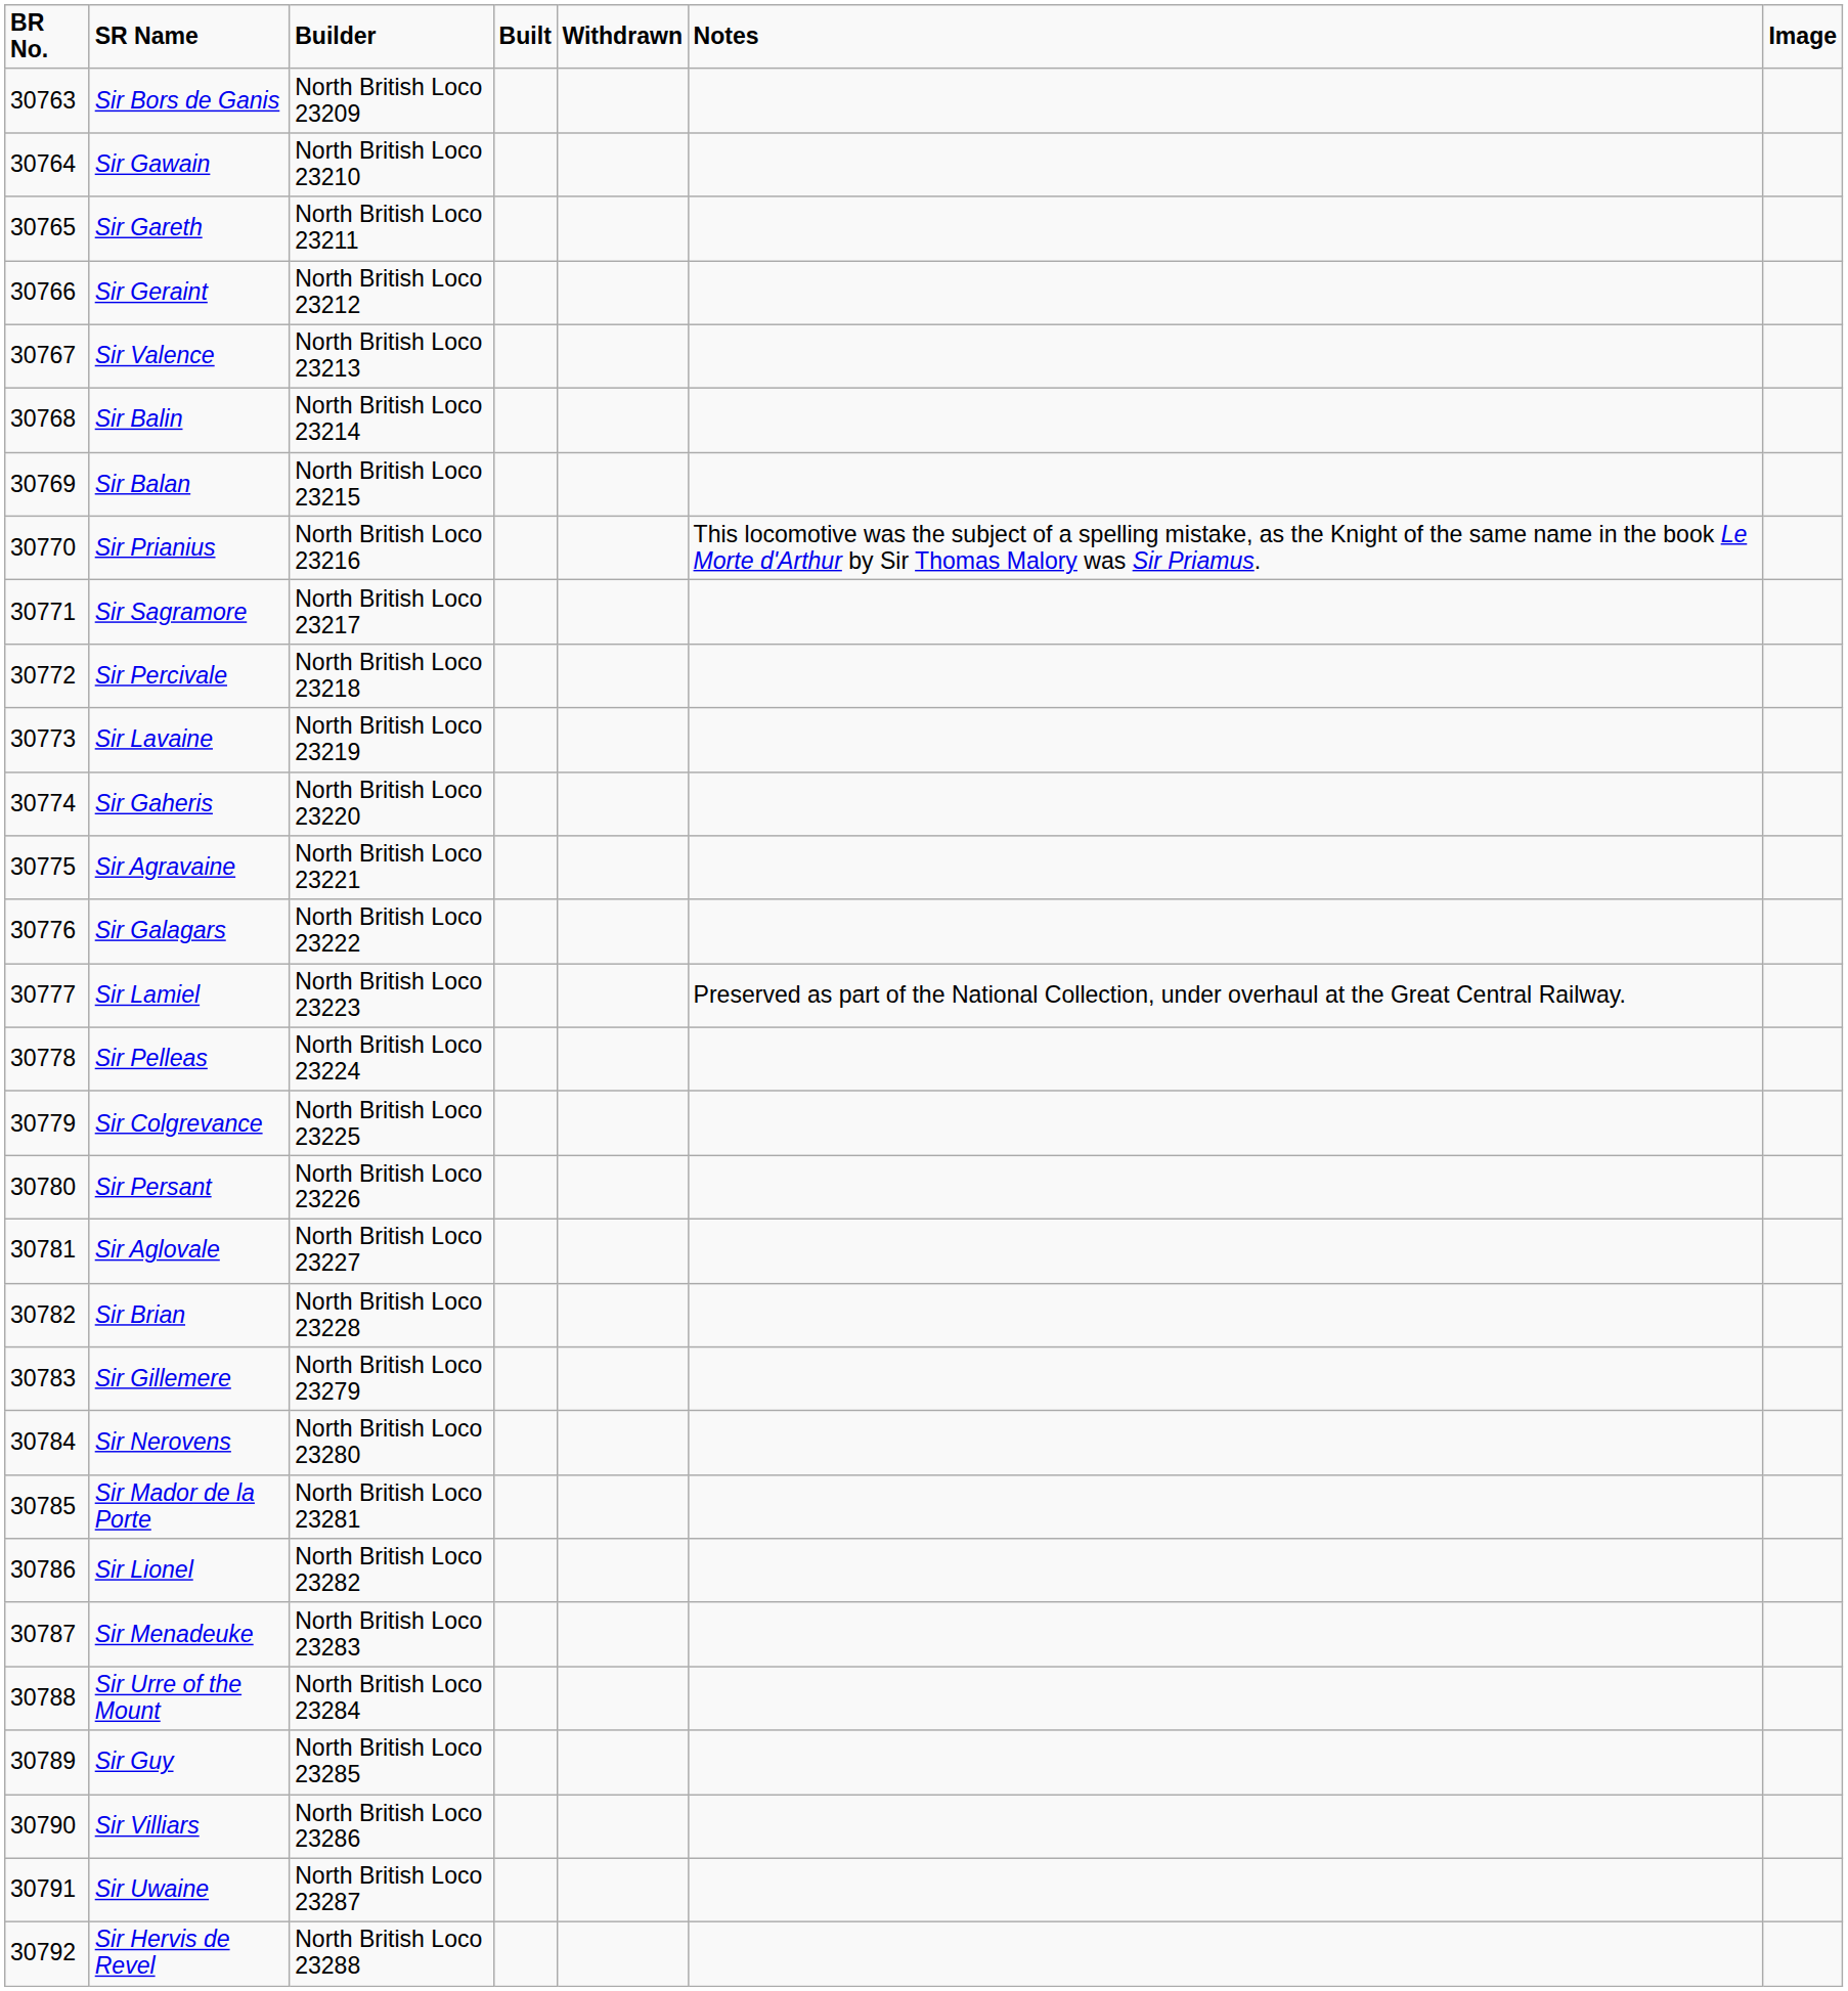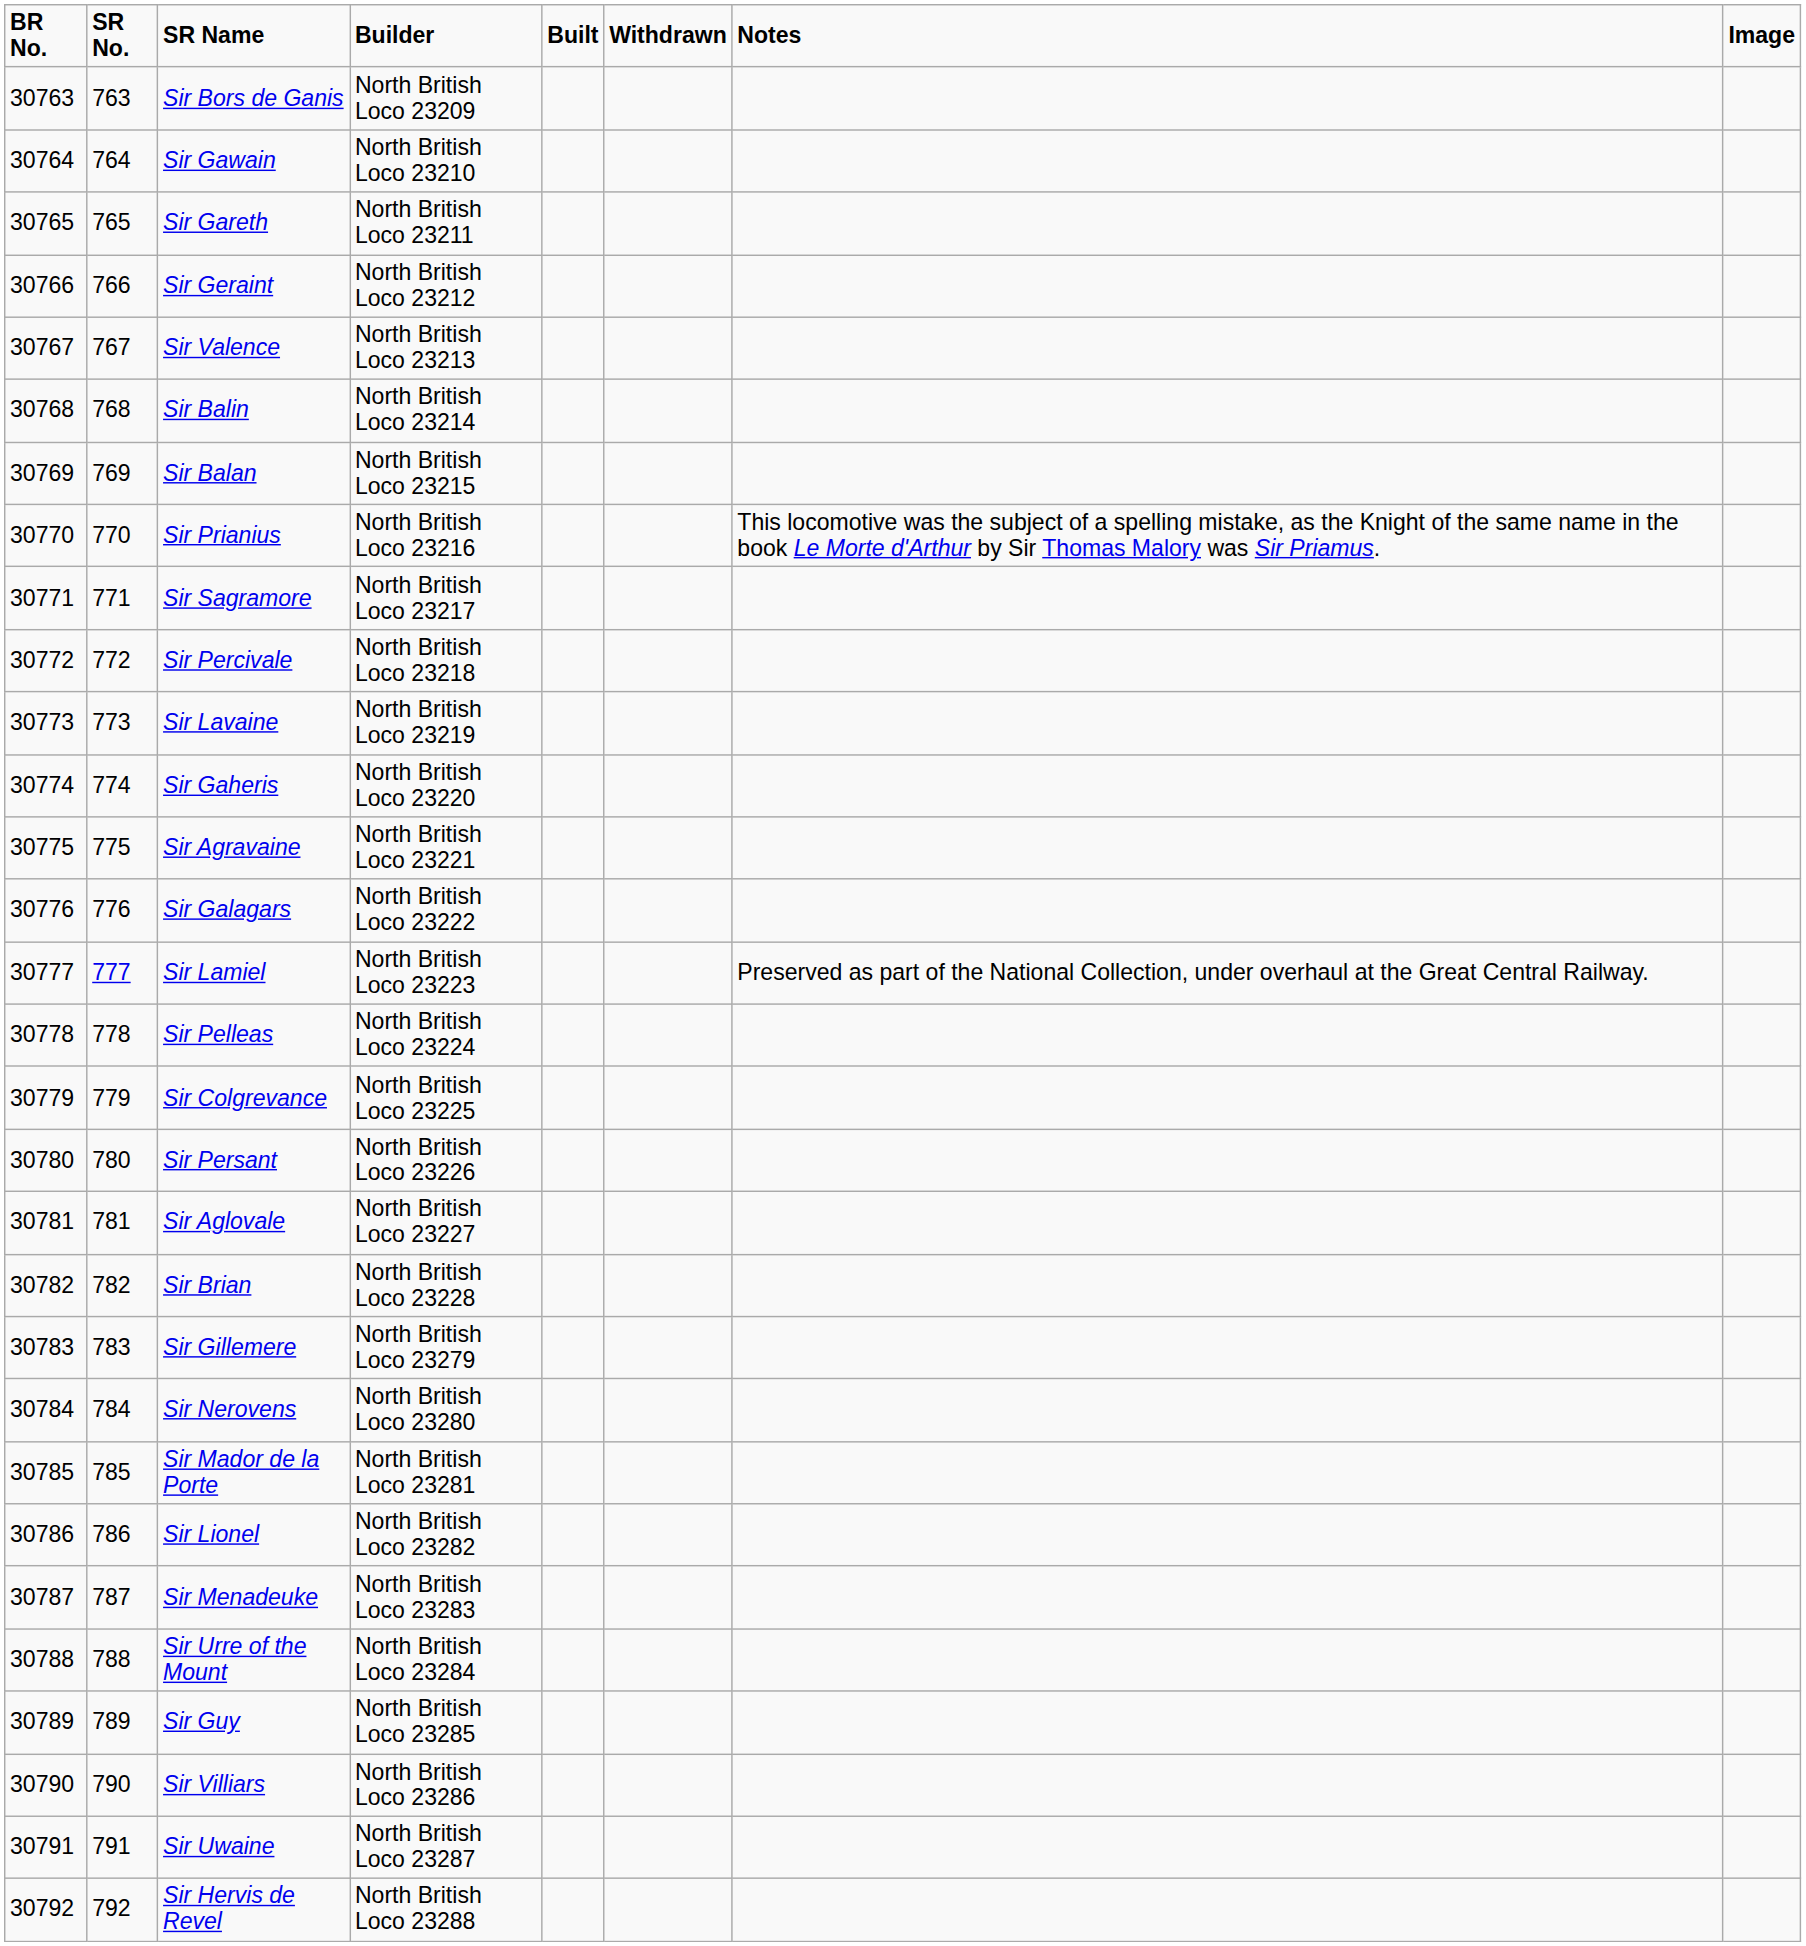+ column: SR No. | 763 | 764 | 765 | 766 | 767 | 768 | 769 | 770 | 771 | 772 | 773 | 774 | 775 | 776 | 777 | 778 | 779 | 780 | 781 | 782 | 783 | 784 | 785 | 786 | 787 | 788 | 789 | 790 | 791 | 792
